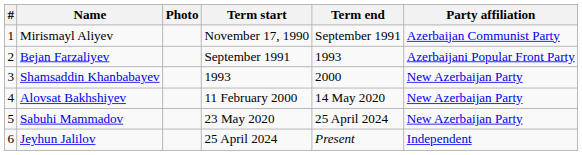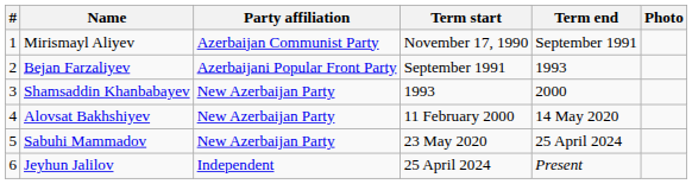columns swapped: Photo <-> Party affiliation
